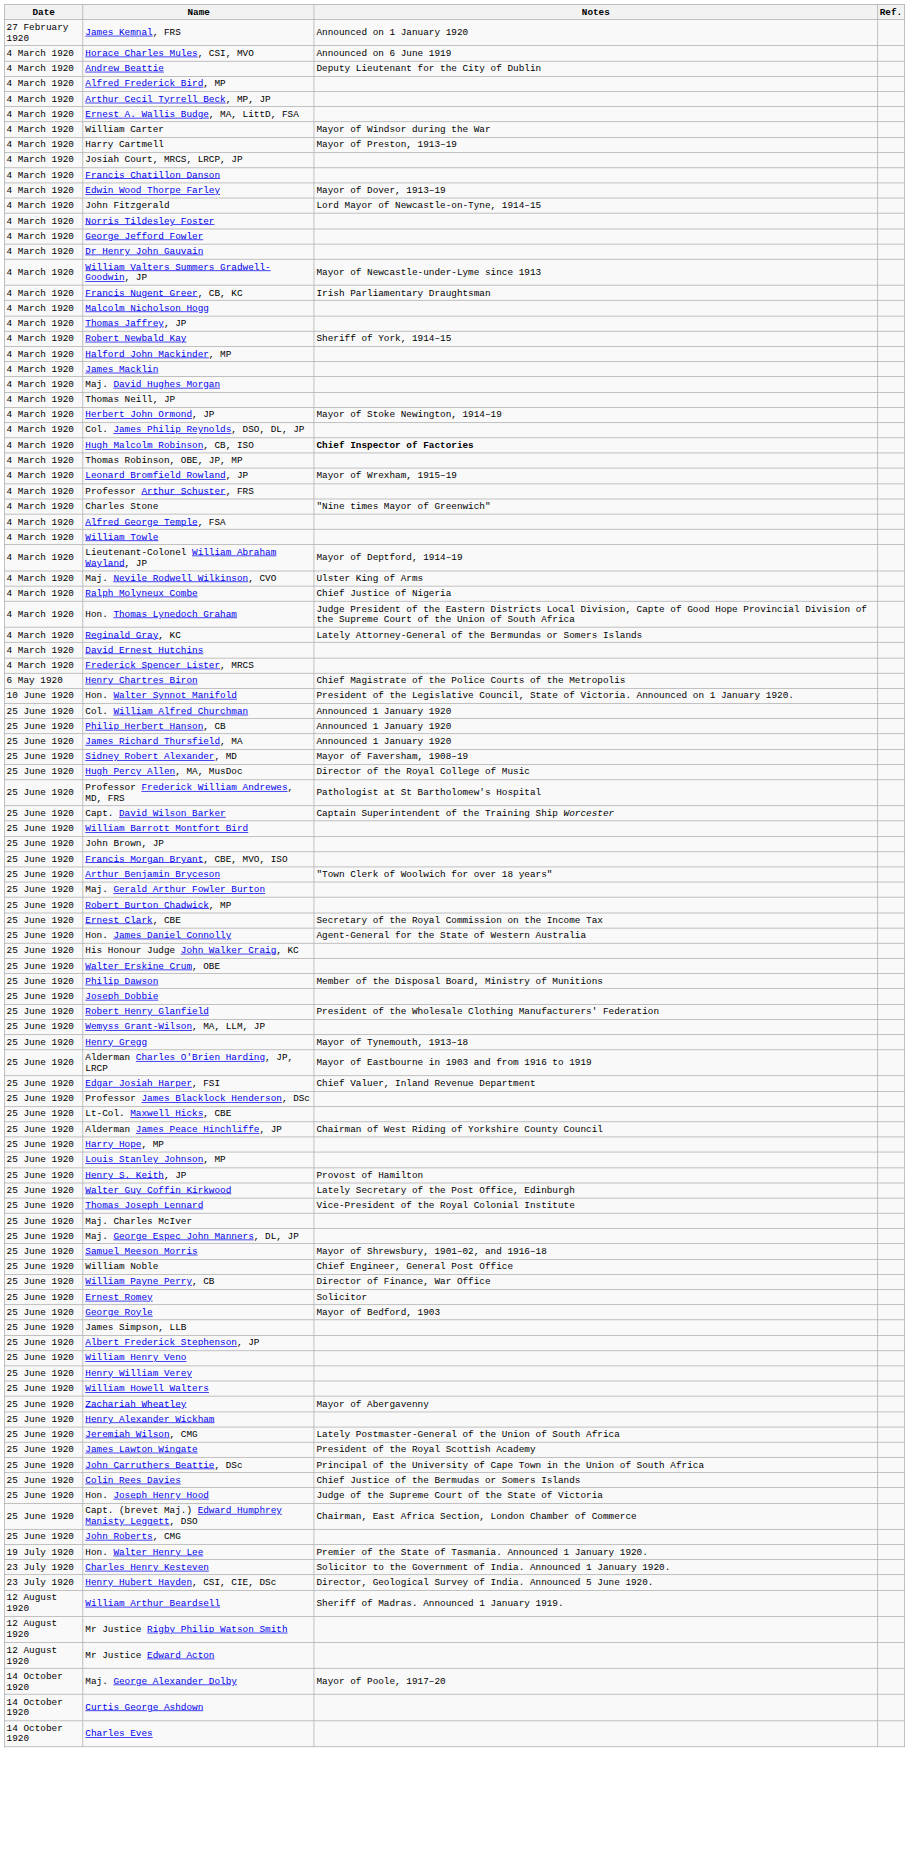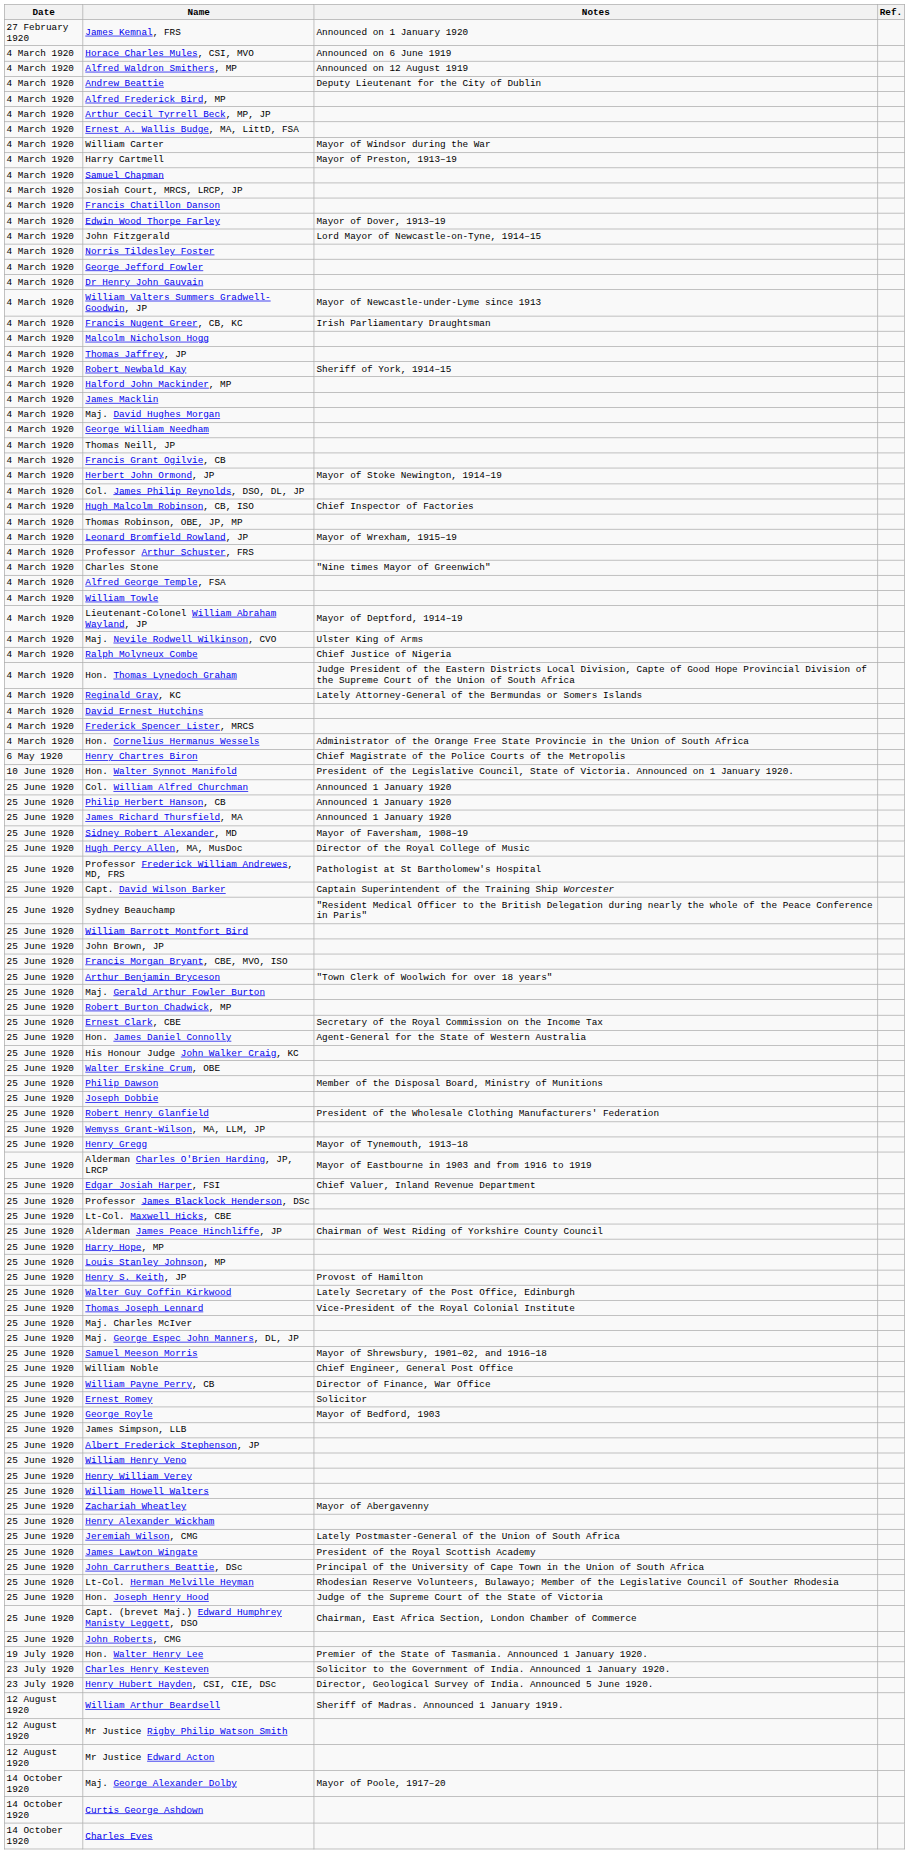+ row: 4 March 1920 | Alfred Waldron Smithers, MP | Announced on 12 August 1919
+ row: 4 March 1920 | Samuel Chapman
+ row: 4 March 1920 | George William Needham
+ row: 4 March 1920 | Francis Grant Ogilvie, CB
Hugh Malcolm Robinson, CB, ISO | Notes: bold -> normal
+ row: 4 March 1920 | Hon. Cornelius Hermanus Wessels | Administrator of the Orange Free State Provincie in the Union of South Africa
+ row: 25 June 1920 | Sydney Beauchamp | "Resident Medical Officer to the British Delegation during nearly the whole of the Peace Conference in Paris"
- row: 25 June 1920 | Colin Rees Davies | Chief Justice of the Bermudas or Somers Islands
+ row: 25 June 1920 | Lt-Col. Herman Melville Heyman | Rhodesian Reserve Volunteers, Bulawayo; Member of the Legislative Council of Souther Rhodesia
